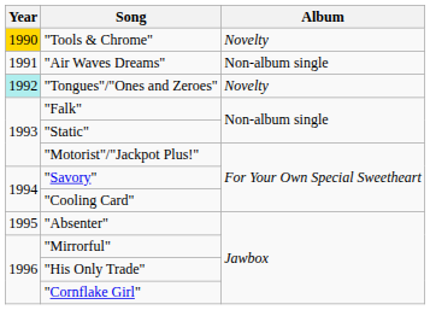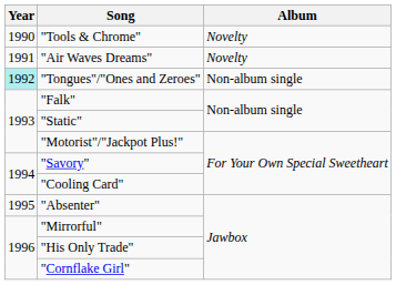"Tools & Chrome" | Year: gold background -> no background
"Air Waves Dreams" | Album: Non-album single -> Novelty
"Tongues"/"Ones and Zeroes" | Album: Novelty -> Non-album single
